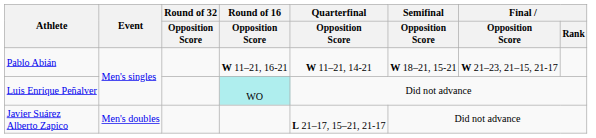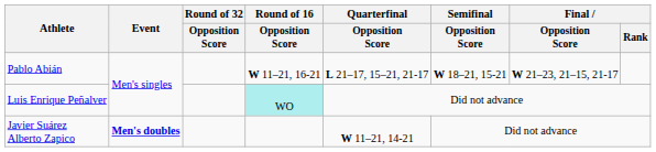Pablo Abián | Quarterfinal / Opposition Score: W 11–21, 14-21 -> L 21–17, 15–21, 21-17
Javier Suárez Alberto Zapico | Event: normal -> bold
Javier Suárez Alberto Zapico | Quarterfinal / Opposition Score: L 21–17, 15–21, 21-17 -> W 11–21, 14-21
